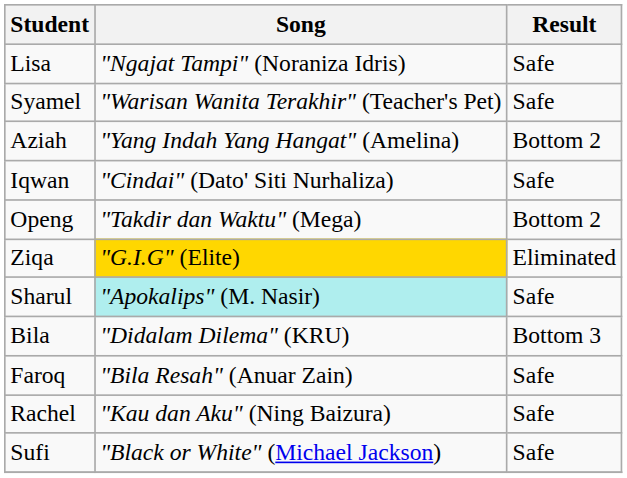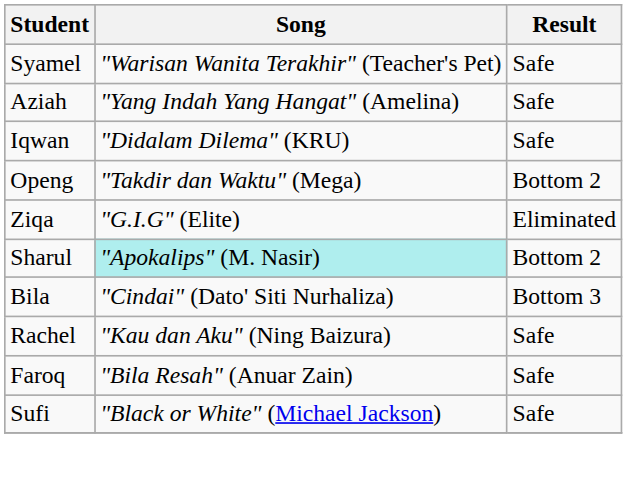- row: Lisa | "Ngajat Tampi" (Noraniza Idris) | Safe
Aziah | Result: Bottom 2 -> Safe
Iqwan | Song: "Cindai" (Dato' Siti Nurhaliza) -> "Didalam Dilema" (KRU)
Ziqa | Song: gold background -> no background
Sharul | Result: Safe -> Bottom 2
Bila | Song: "Didalam Dilema" (KRU) -> "Cindai" (Dato' Siti Nurhaliza)
rows swapped: Faroq <-> Rachel
